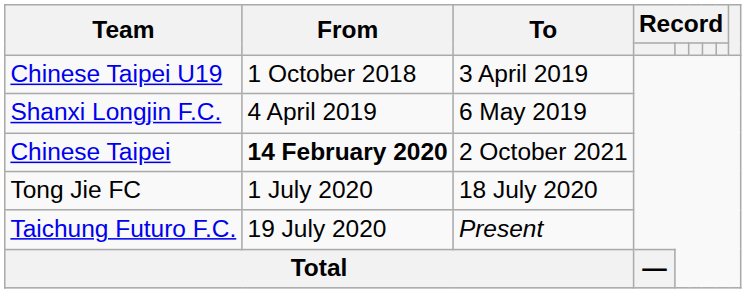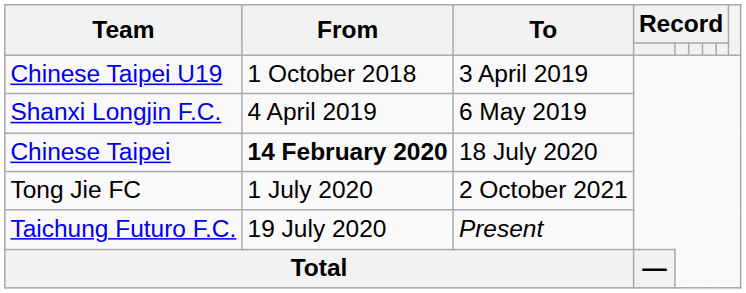Chinese Taipei | To: 2 October 2021 -> 18 July 2020
Tong Jie FC | To: 18 July 2020 -> 2 October 2021
